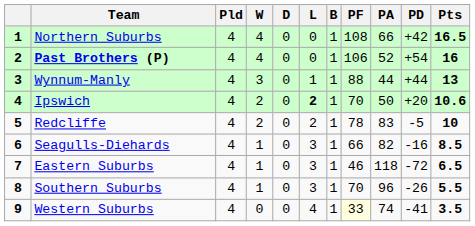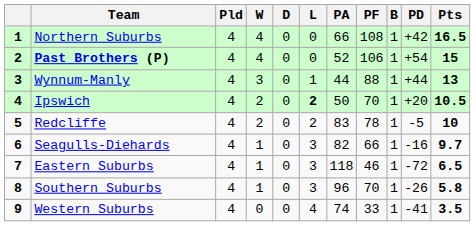columns swapped: B <-> PA
Past Brothers (P) | Pts: 16 -> 15
Ipswich | Pts: 10.6 -> 10.5
Seagulls-Diehards | Pts: 8.5 -> 9.7
Southern Suburbs | Pts: 5.5 -> 5.8
Western Suburbs | PF: lightyellow background -> no background
